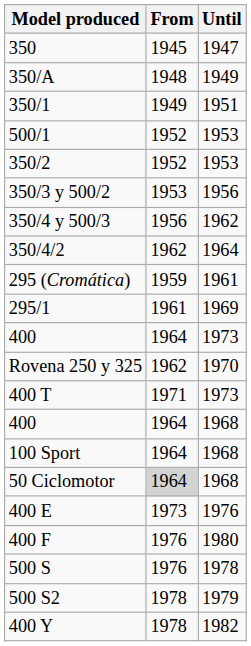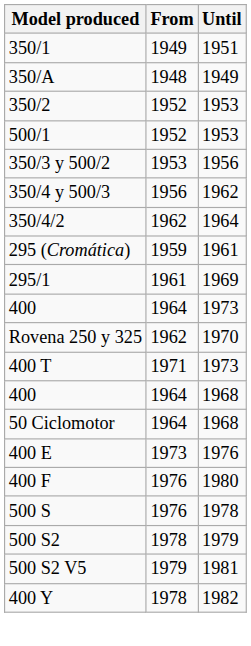- row: 350 | 1945 | 1947
rows swapped: 350/A <-> 350/1
rows swapped: 500/1 <-> 350/2
- row: 100 Sport | 1964 | 1968
50 Ciclomotor | From: lightgrey background -> no background
+ row: 500 S2 V5 | 1979 | 1981
